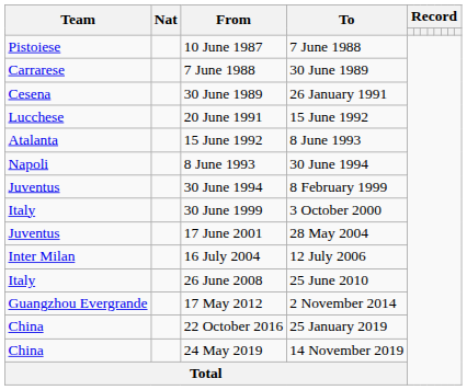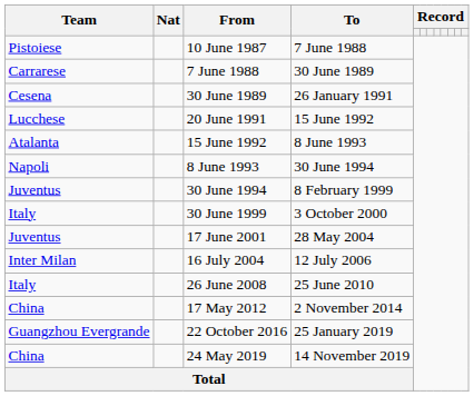17 May 2012 | Team: Guangzhou Evergrande -> China
22 October 2016 | Team: China -> Guangzhou Evergrande
